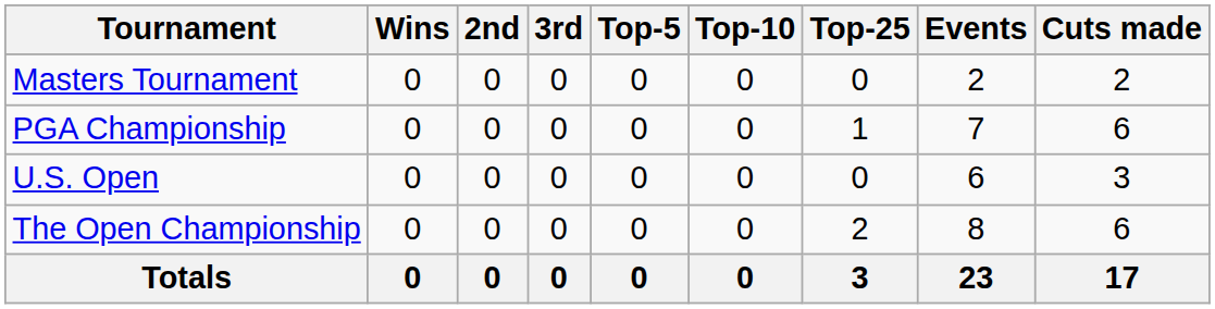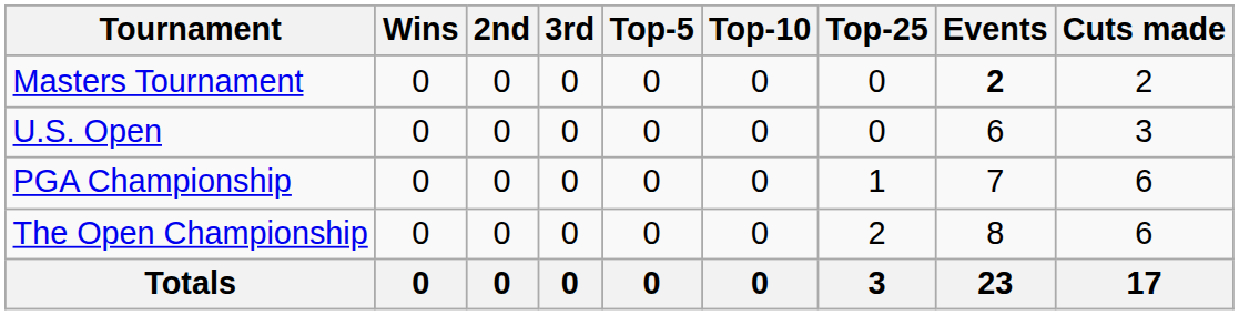Masters Tournament | Events: normal -> bold
rows swapped: PGA Championship <-> U.S. Open
